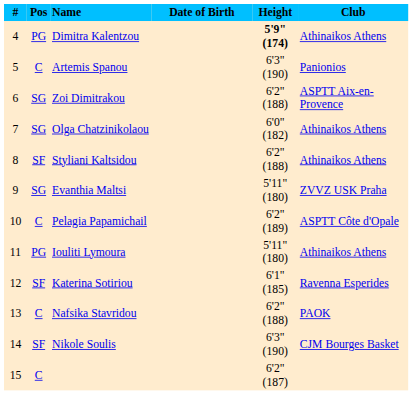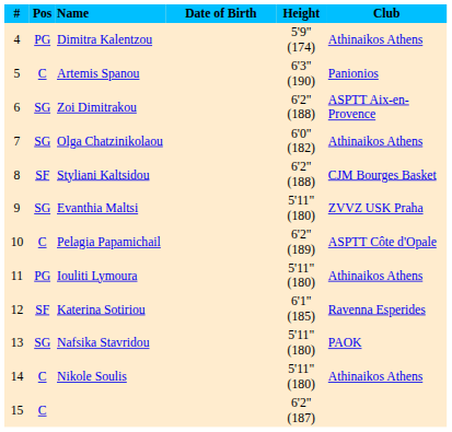Dimitra Kalentzou | Height: bold -> normal
Styliani Kaltsidou | Club: Athinaikos Athens -> CJM Bourges Basket
Nafsika Stavridou | Pos: C -> SG
Nafsika Stavridou | Height: 6'2" (188) -> 5'11" (180)
Nikole Soulis | Pos: SF -> C
Nikole Soulis | Height: 6'3" (190) -> 5'11" (180)
Nikole Soulis | Club: CJM Bourges Basket -> Athinaikos Athens
